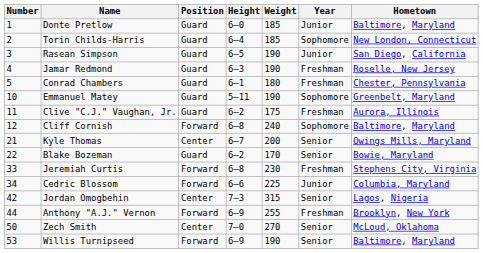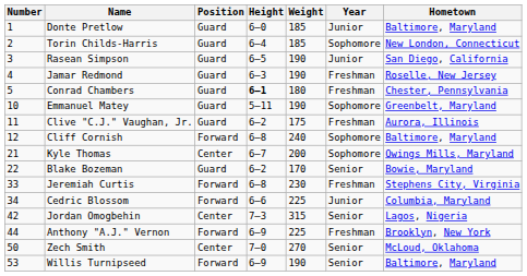Conrad Chambers | Height: normal -> bold
Kyle Thomas | Year: Senior -> Sophomore
Anthony "A.J." Vernon | Weight: 255 -> 225
